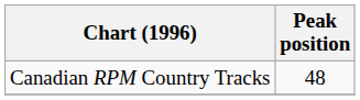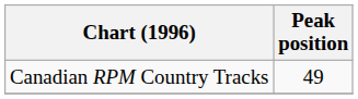Canadian RPM Country Tracks | Peak position: 48 -> 49
